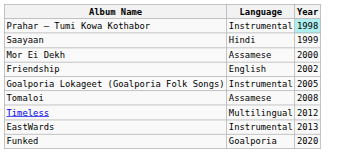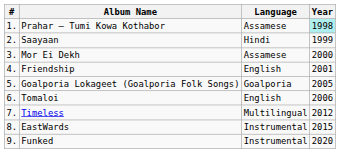+ column: # | 1. | 2. | 3. | 4. | 5. | 6. | 7. | 8. | 9.
Prahar – Tumi Kowa Kothabor | Language: Instrumental -> Assamese
Friendship | Year: 2002 -> 2001
Goalporia Lokageet (Goalporia Folk Songs) | Language: Instrumental -> Goalporia
Tomaloi | Language: Assamese -> English
Tomaloi | Year: 2008 -> 2006
EastWards | Year: 2013 -> 2015
Funked | Language: Goalporia -> Instrumental
